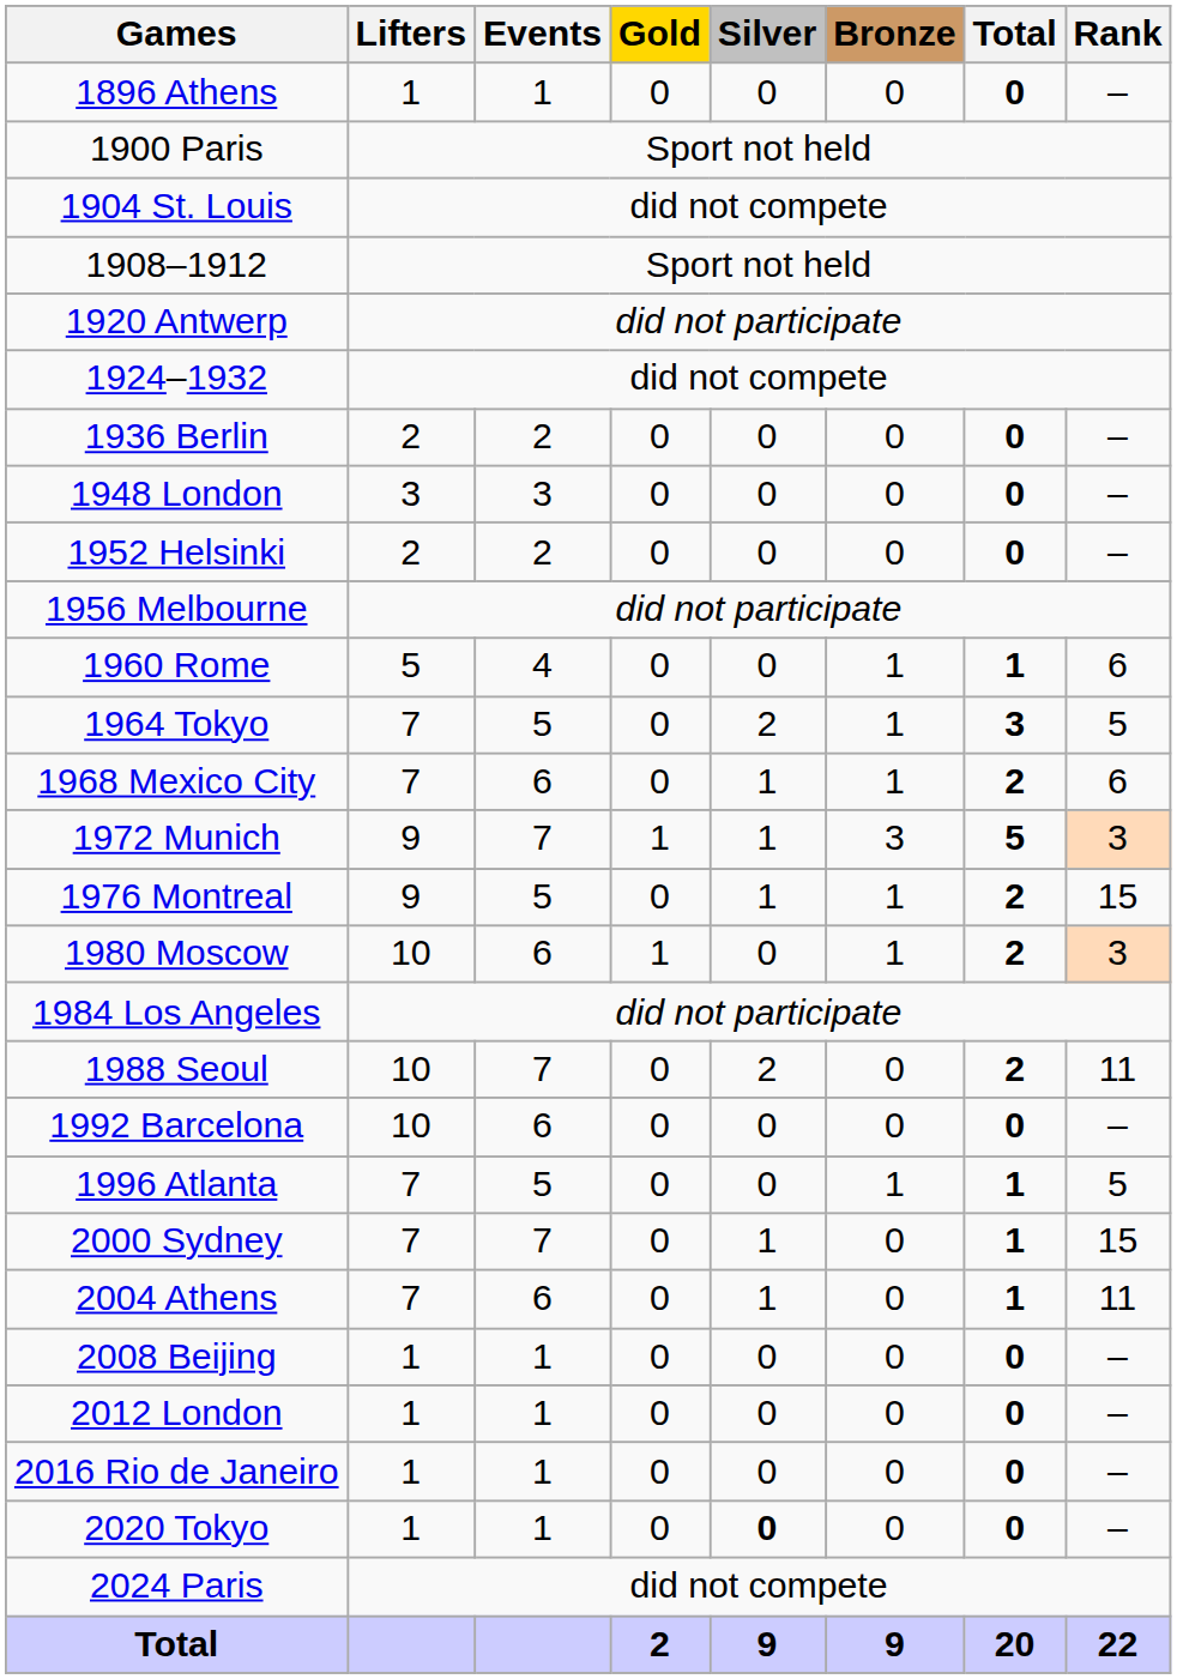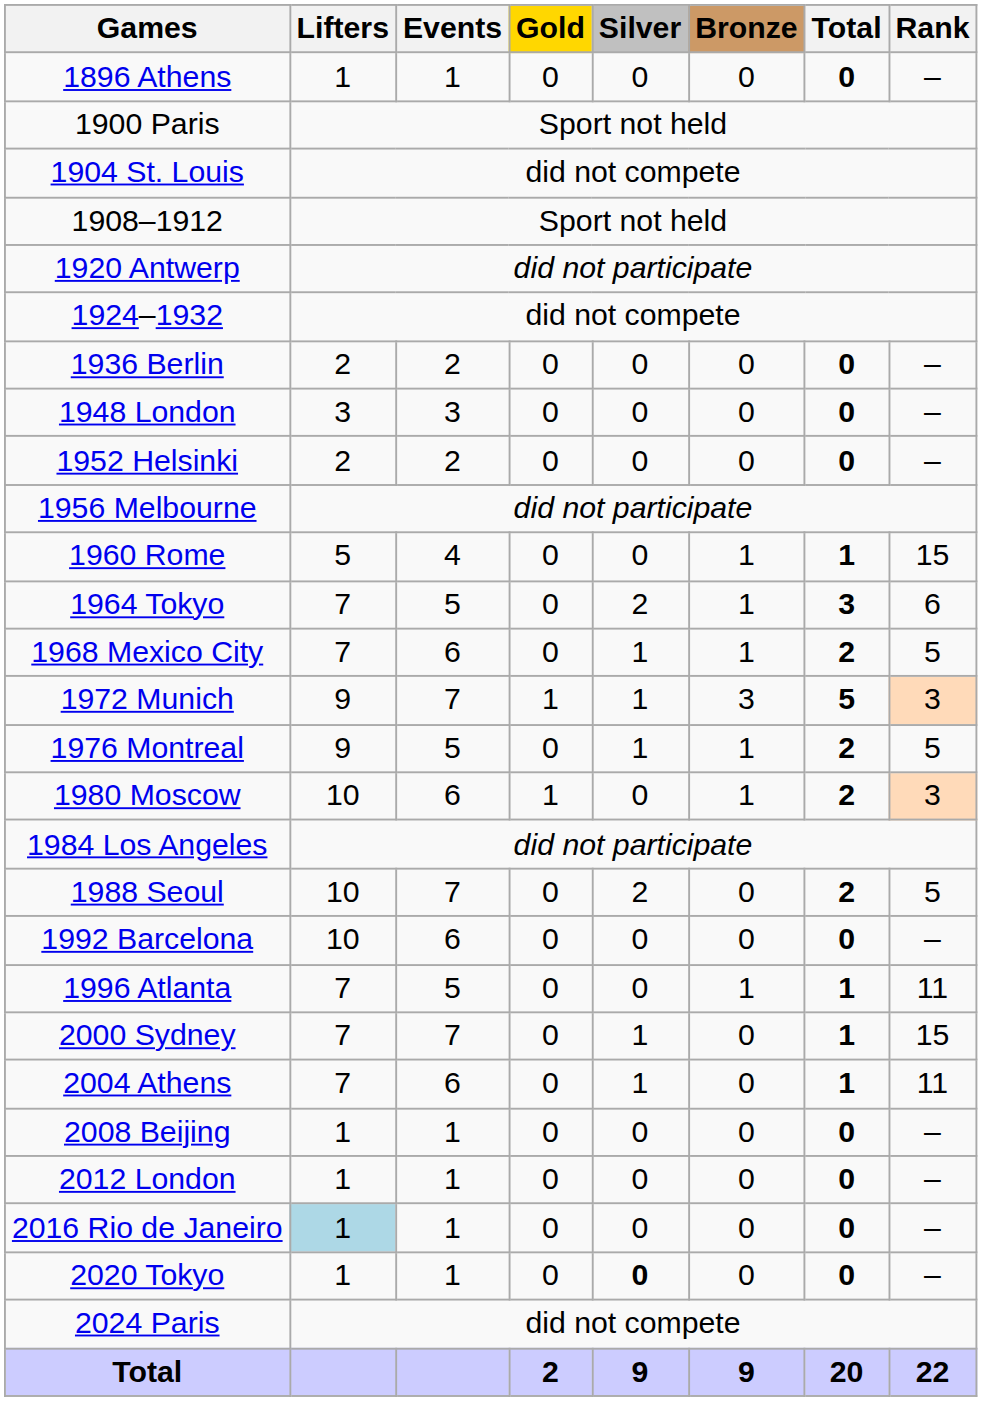1960 Rome | Rank: 6 -> 15
1964 Tokyo | Rank: 5 -> 6
1968 Mexico City | Rank: 6 -> 5
1976 Montreal | Rank: 15 -> 5
1988 Seoul | Rank: 11 -> 5
1996 Atlanta | Rank: 5 -> 11
2016 Rio de Janeiro | Lifters: no background -> lightblue background
